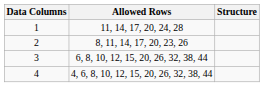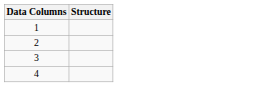- column: Allowed Rows | 11, 14, 17, 20, 24, 28 | 8, 11, 14, 17, 20, 23, 26 | 6, 8, 10, 12, 15, 20, 26, 32, 38, 44 | 4, 6, 8, 10, 12, 15, 20, 26, 32, 38, 44
